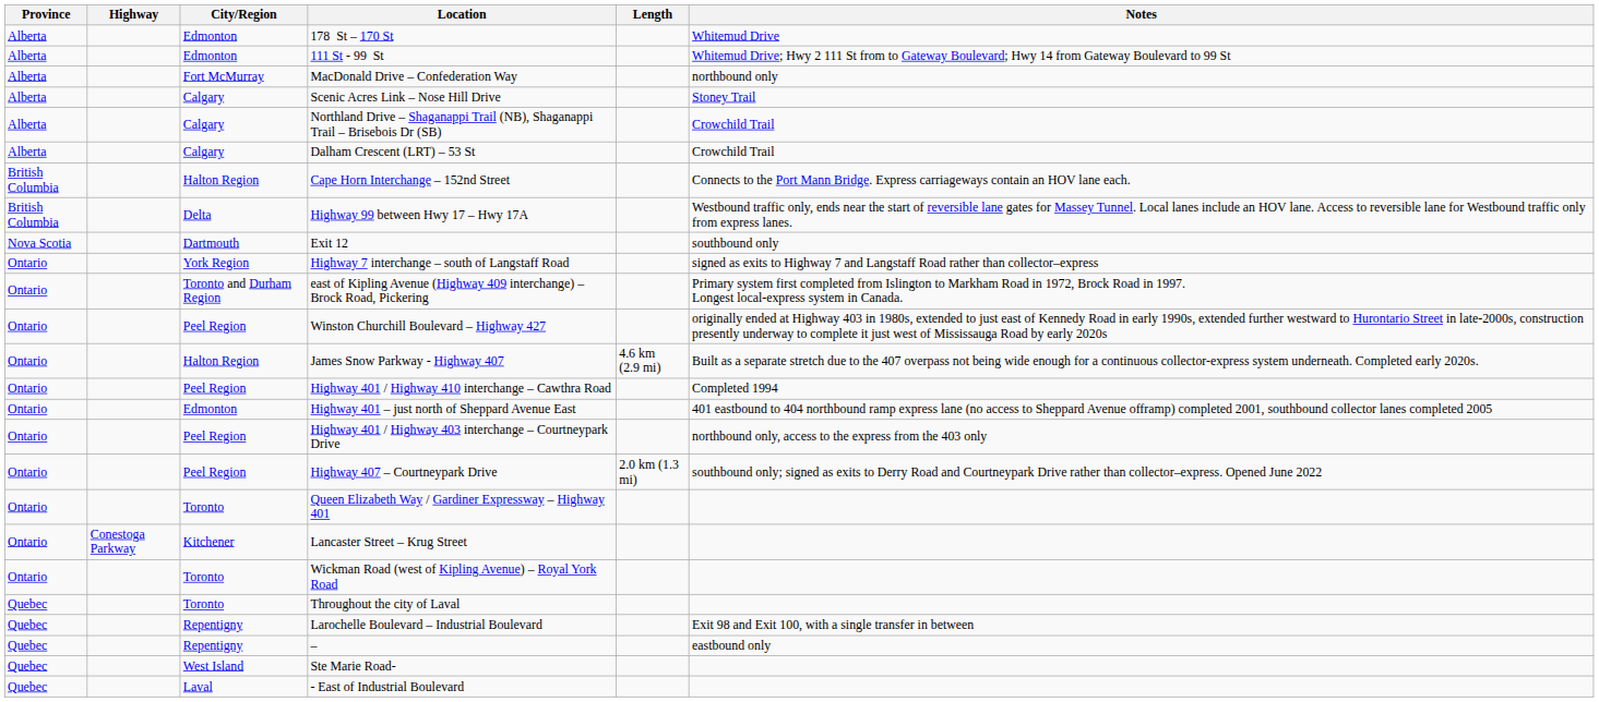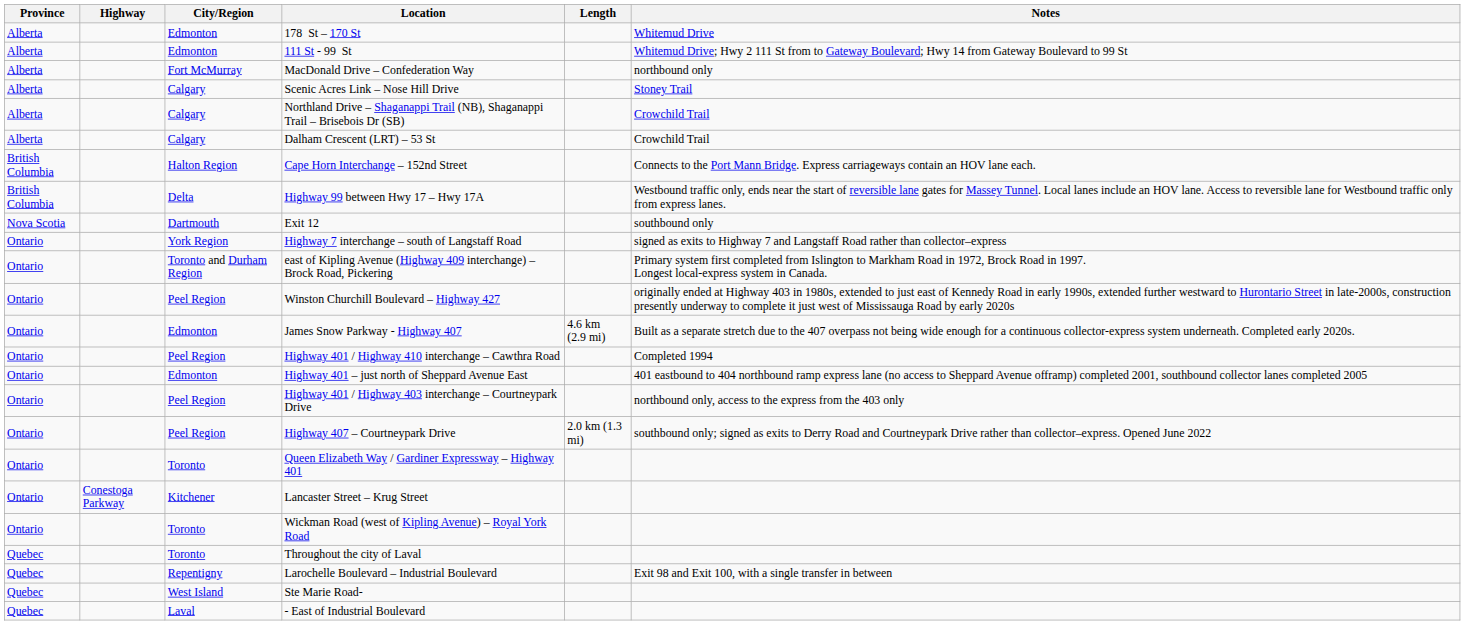James Snow Parkway - Highway 407 | City/Region: Halton Region -> Edmonton
- row: Quebec | Repentigny | – | eastbound only
